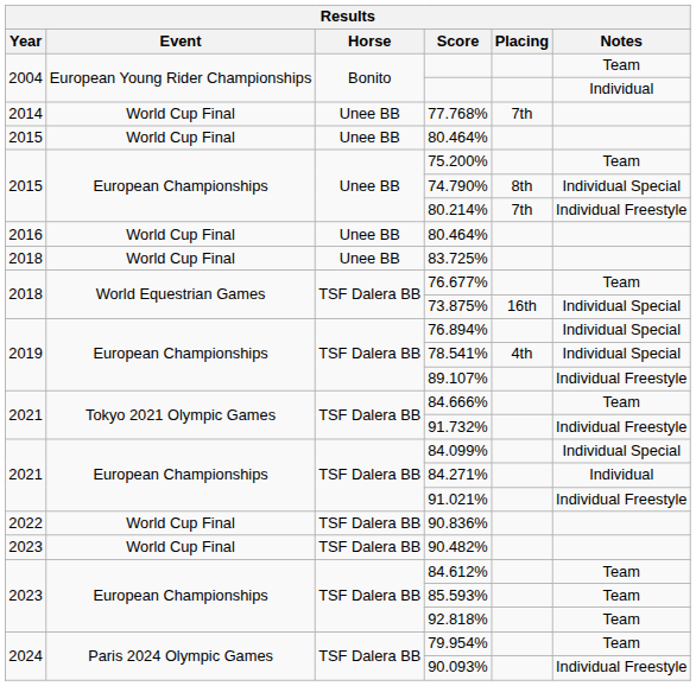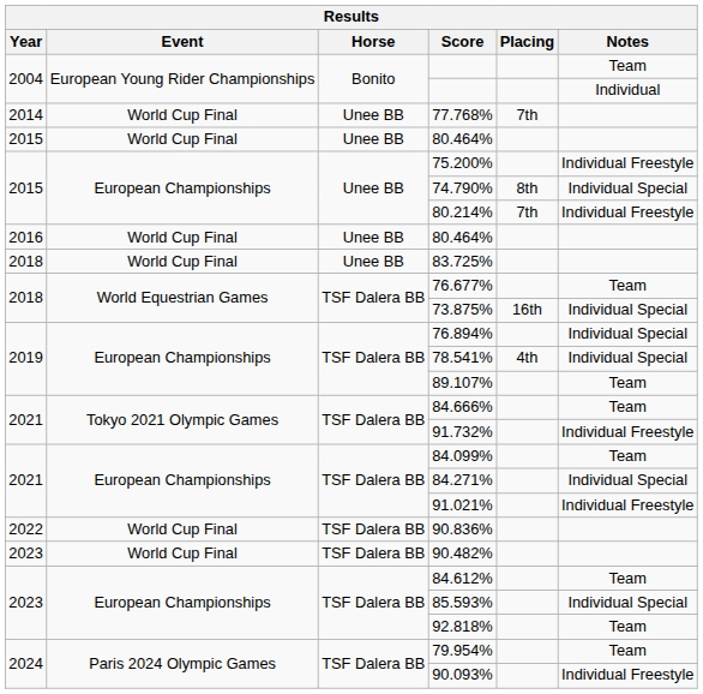75.200% | Notes: Team -> Individual Freestyle
89.107% | Notes: Individual Freestyle -> Team
84.099% | Notes: Individual Special -> Team
84.271% | Notes: Individual -> Individual Special
85.593% | Notes: Team -> Individual Special
